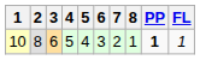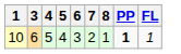- column: 2 | 8
